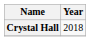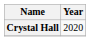Crystal Hall | Year: 2018 -> 2020
